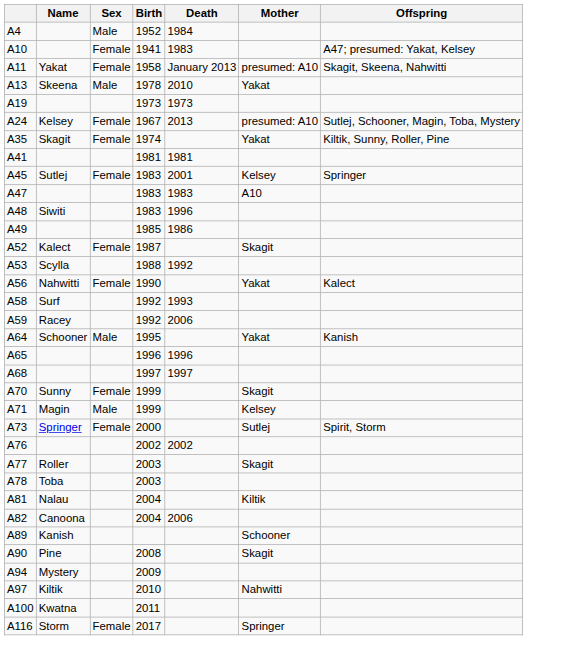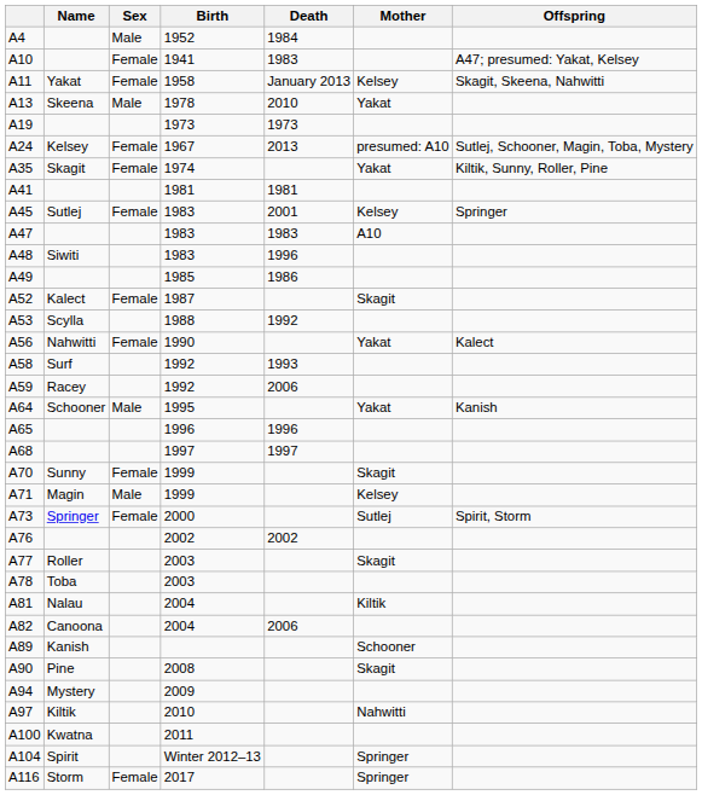A11 | Mother: presumed: A10 -> Kelsey
+ row: A104 | Spirit | Winter 2012–13 | Springer
